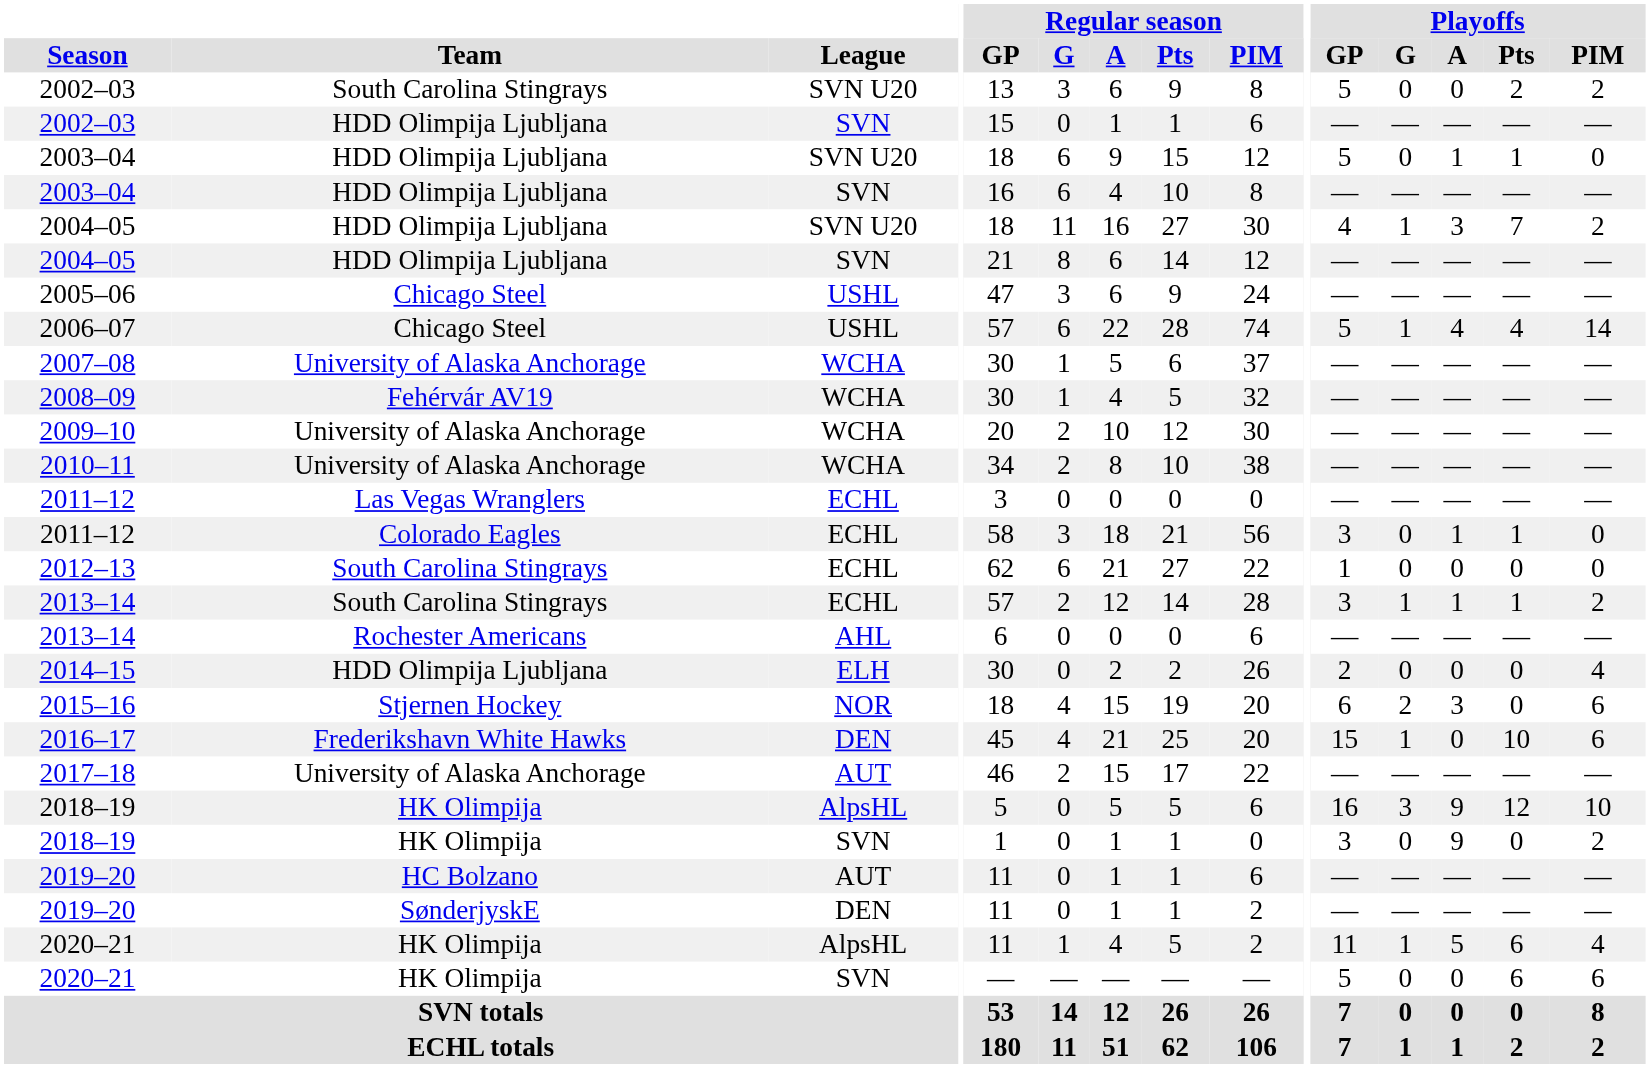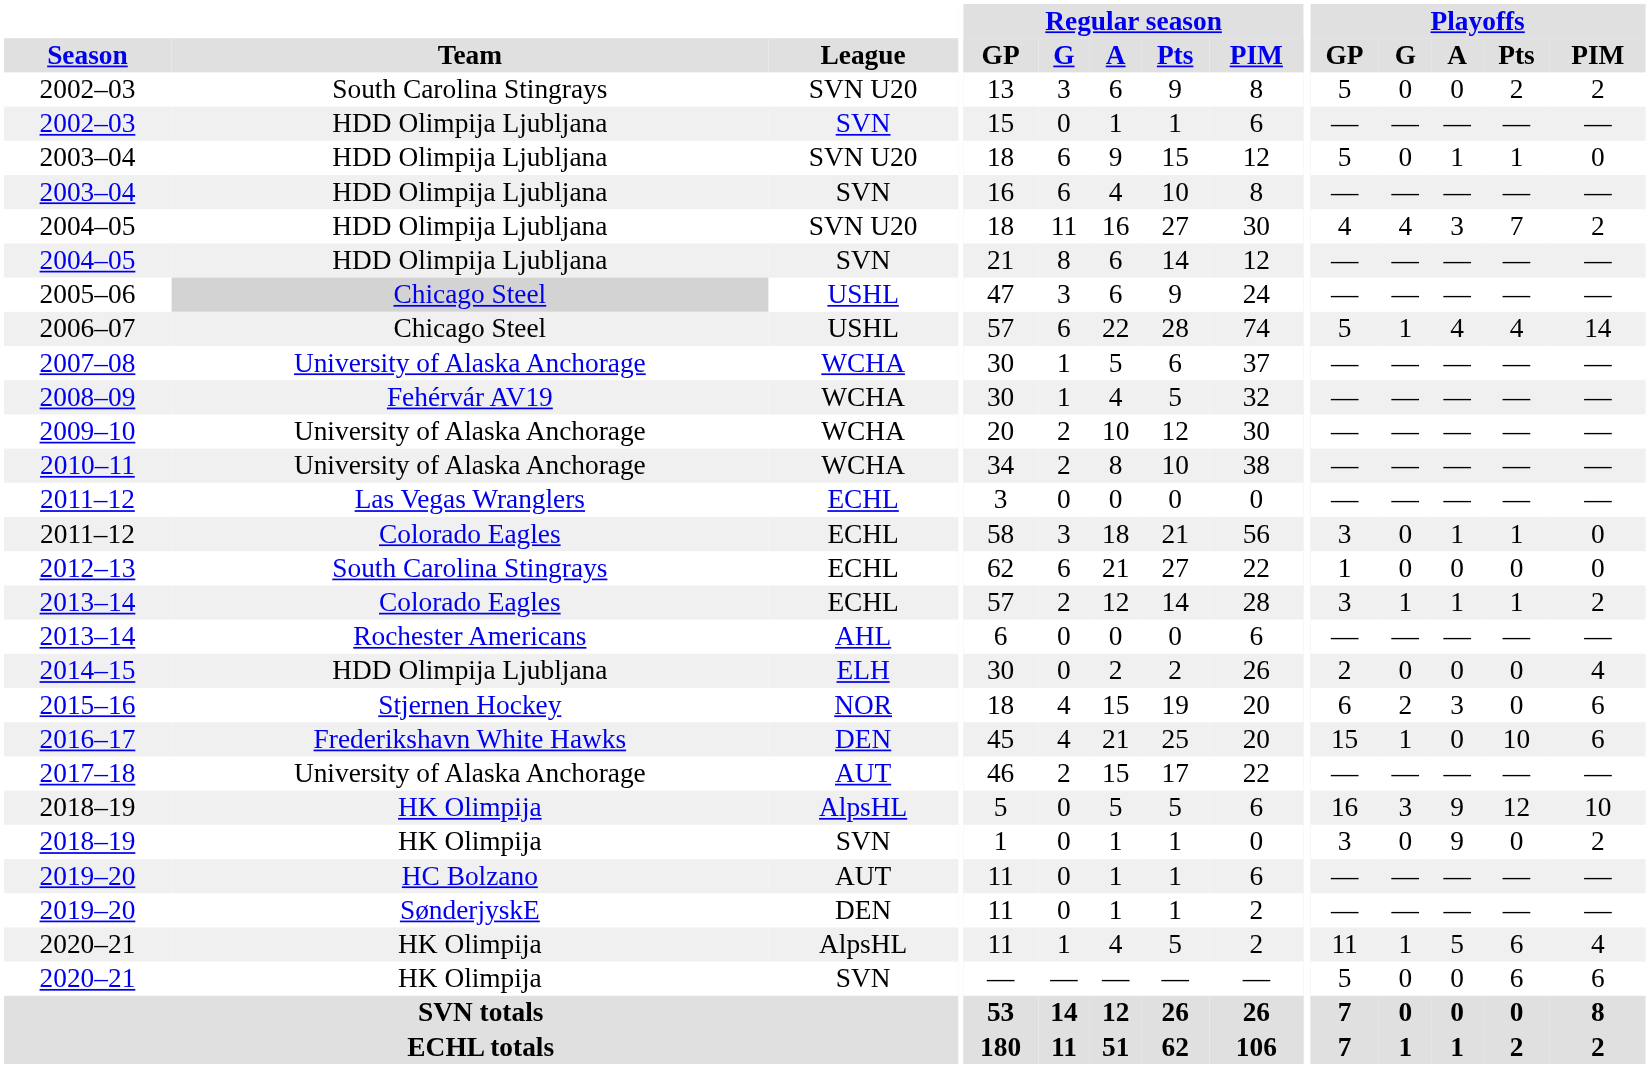2004–05 / SVN U20 | Playoffs / G: 1 -> 4
2005–06 | Team: no background -> lightgrey background
2013–14 / ECHL | Team: South Carolina Stingrays -> Colorado Eagles
